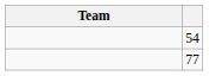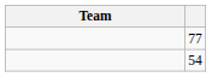rows swapped: 54 <-> 77
